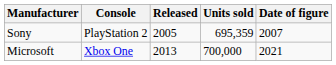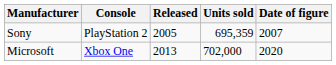Microsoft | Units sold: 700,000 -> 702,000
Microsoft | Date of figure: 2021 -> 2020
